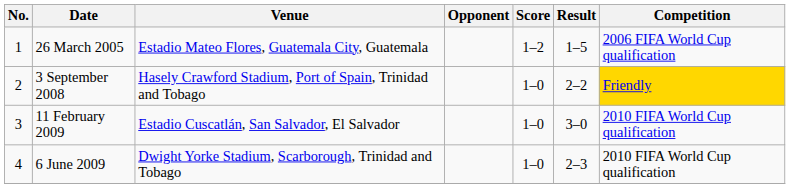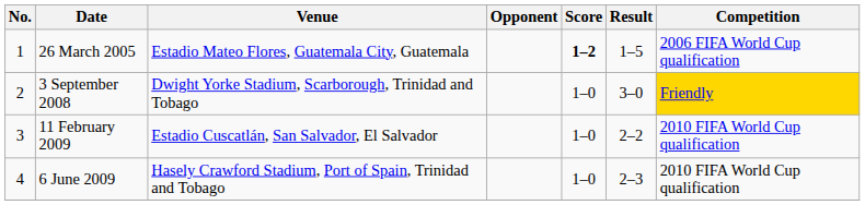26 March 2005 | Score: normal -> bold
3 September 2008 | Venue: Hasely Crawford Stadium, Port of Spain, Trinidad and Tobago -> Dwight Yorke Stadium, Scarborough, Trinidad and Tobago
3 September 2008 | Result: 2–2 -> 3–0
11 February 2009 | Result: 3–0 -> 2–2
6 June 2009 | Venue: Dwight Yorke Stadium, Scarborough, Trinidad and Tobago -> Hasely Crawford Stadium, Port of Spain, Trinidad and Tobago
